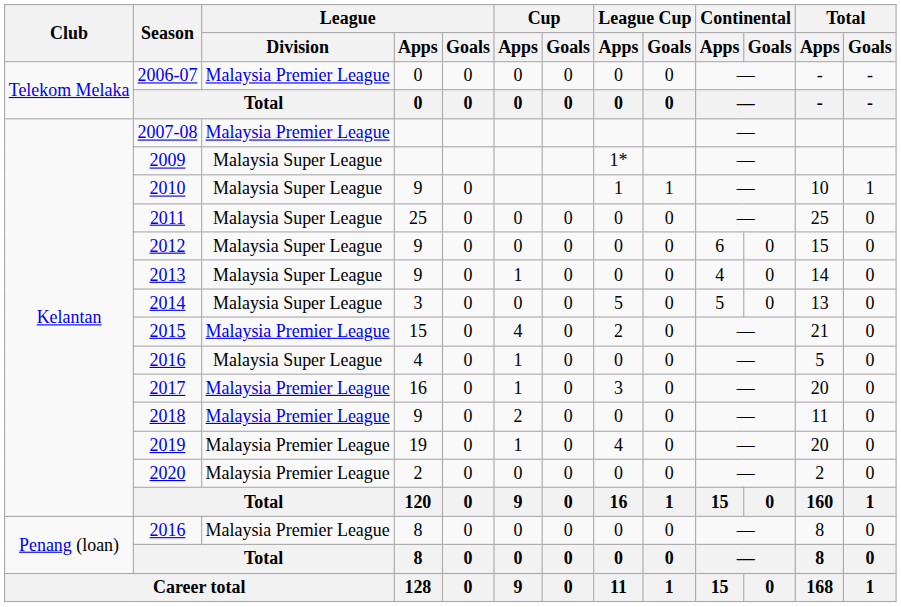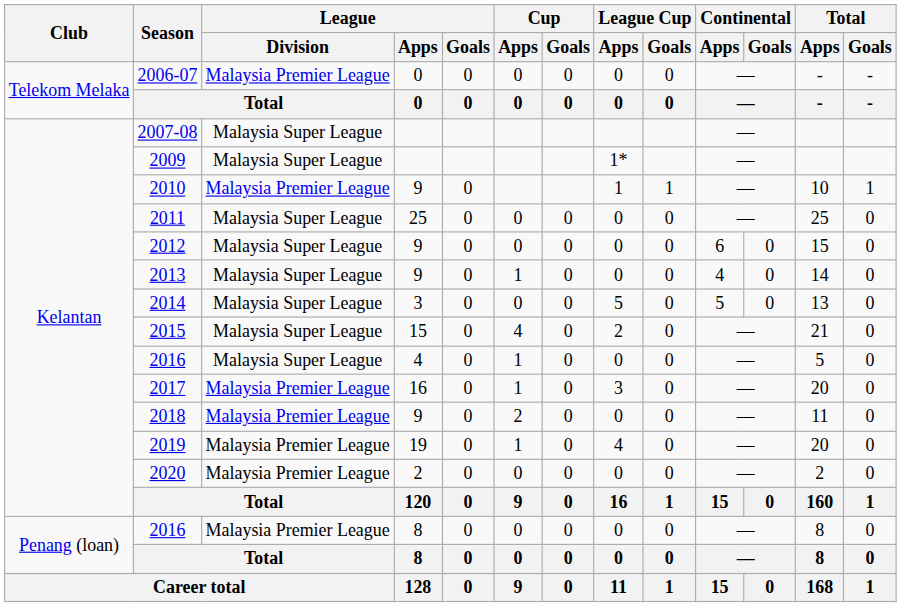2007-08 | League / Division: Malaysia Premier League -> Malaysia Super League
2010 | League / Division: Malaysia Super League -> Malaysia Premier League
2015 | League / Division: Malaysia Premier League -> Malaysia Super League
